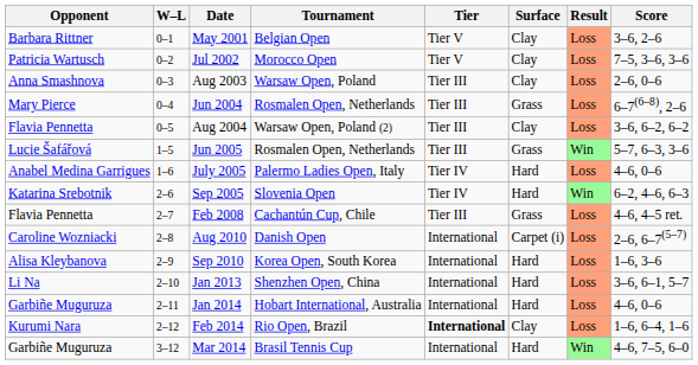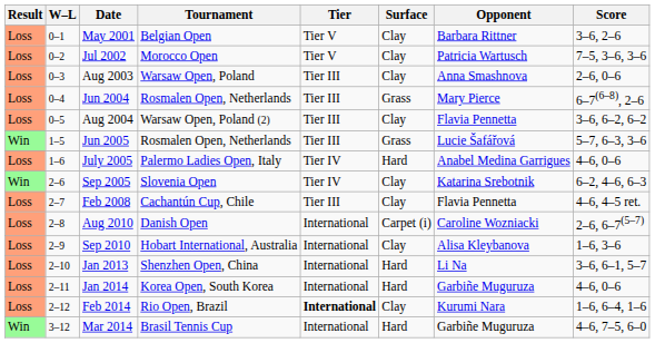columns swapped: Result <-> Opponent
Sep 2005 | Surface: Hard -> Clay
Feb 2008 | Surface: Grass -> Clay
Sep 2010 | Tournament: Korea Open, South Korea -> Hobart International, Australia
Sep 2010 | Surface: Hard -> Clay
Jan 2014 | Tournament: Hobart International, Australia -> Korea Open, South Korea
